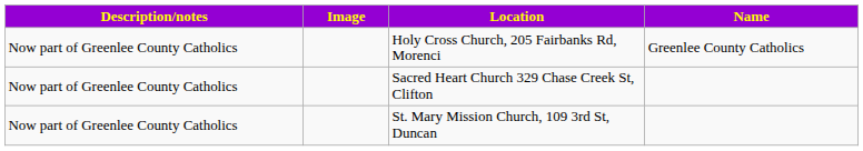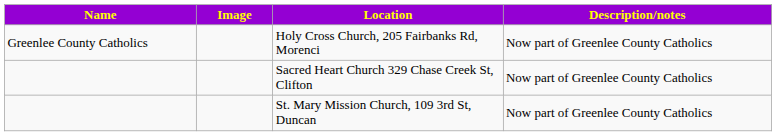columns swapped: Name <-> Description/notes
